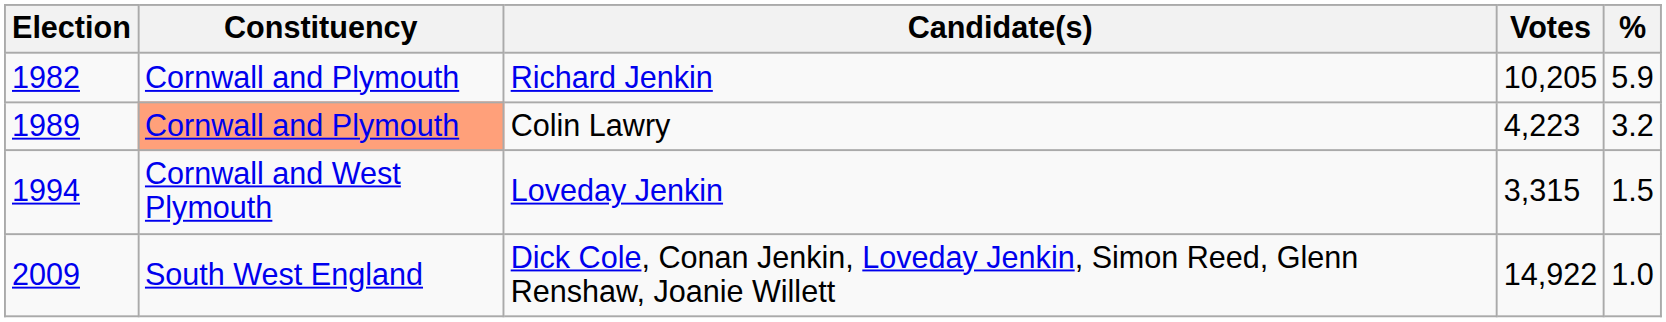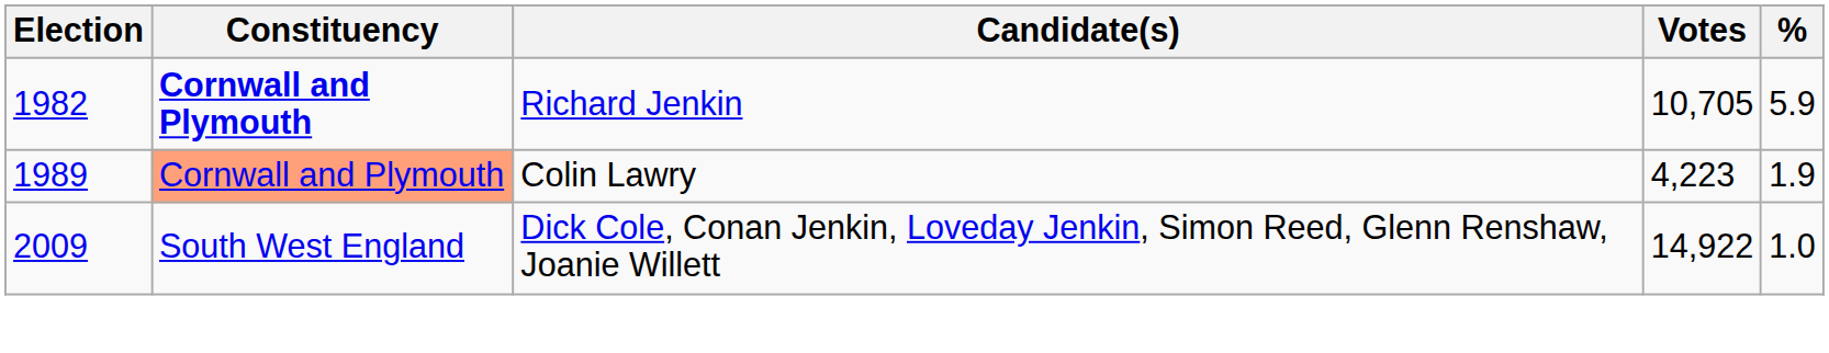Richard Jenkin | Constituency: normal -> bold
Richard Jenkin | Votes: 10,205 -> 10,705
Colin Lawry | %: 3.2 -> 1.9
- row: 1994 | Cornwall and West Plymouth | Loveday Jenkin | 3,315 | 1.5
